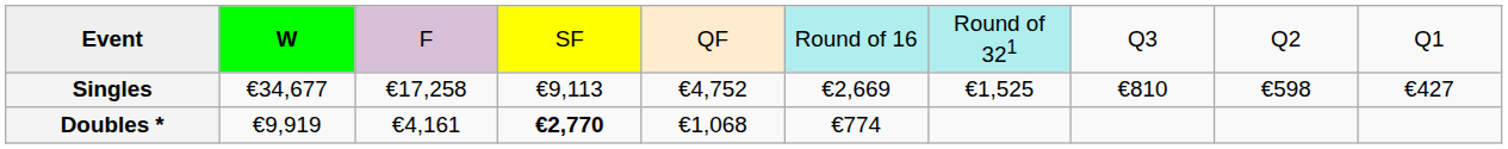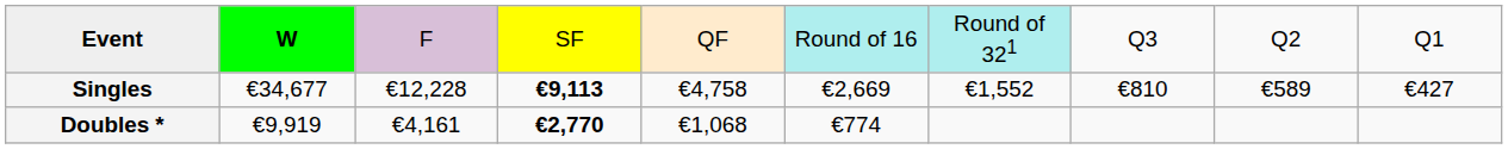Singles | column 3: €17,258 -> €12,228
Singles | column 4: normal -> bold
Singles | column 5: €4,752 -> €4,758
Singles | column 7: €1,525 -> €1,552
Singles | column 9: €598 -> €589
